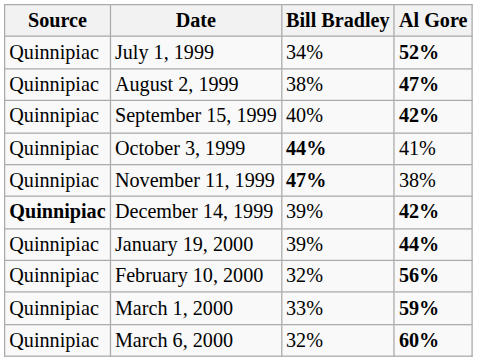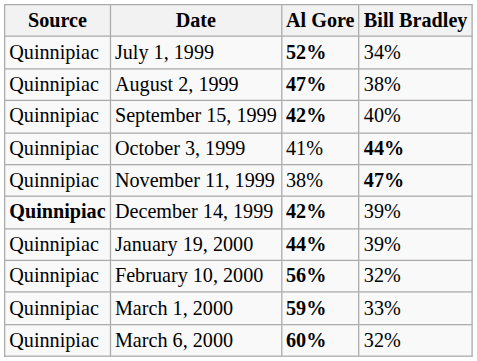columns swapped: Al Gore <-> Bill Bradley
